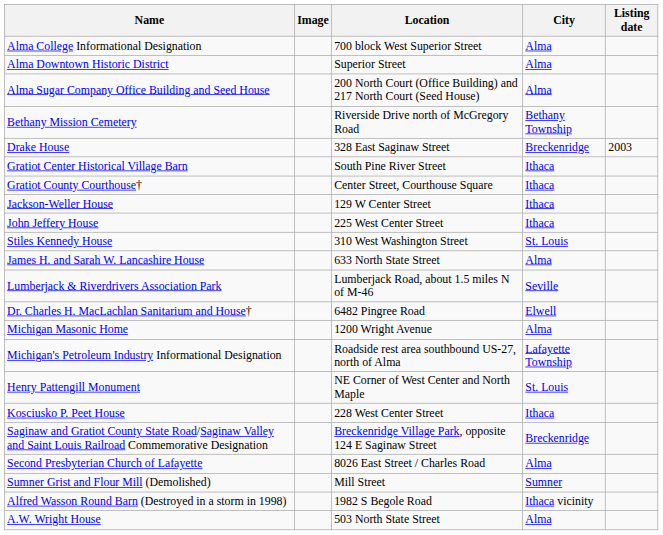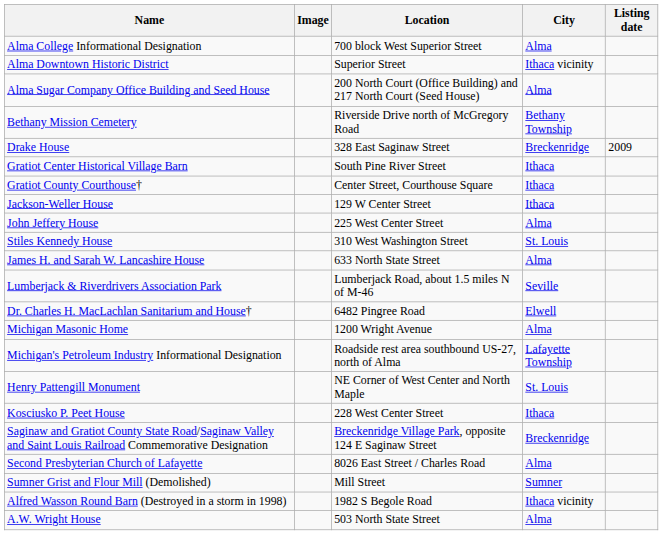Alma Downtown Historic District | City: Alma -> Ithaca vicinity
Drake House | Listing date: 2003 -> 2009
John Jeffery House | City: Ithaca -> Alma
